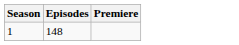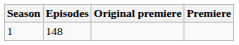+ column: Original premiere
